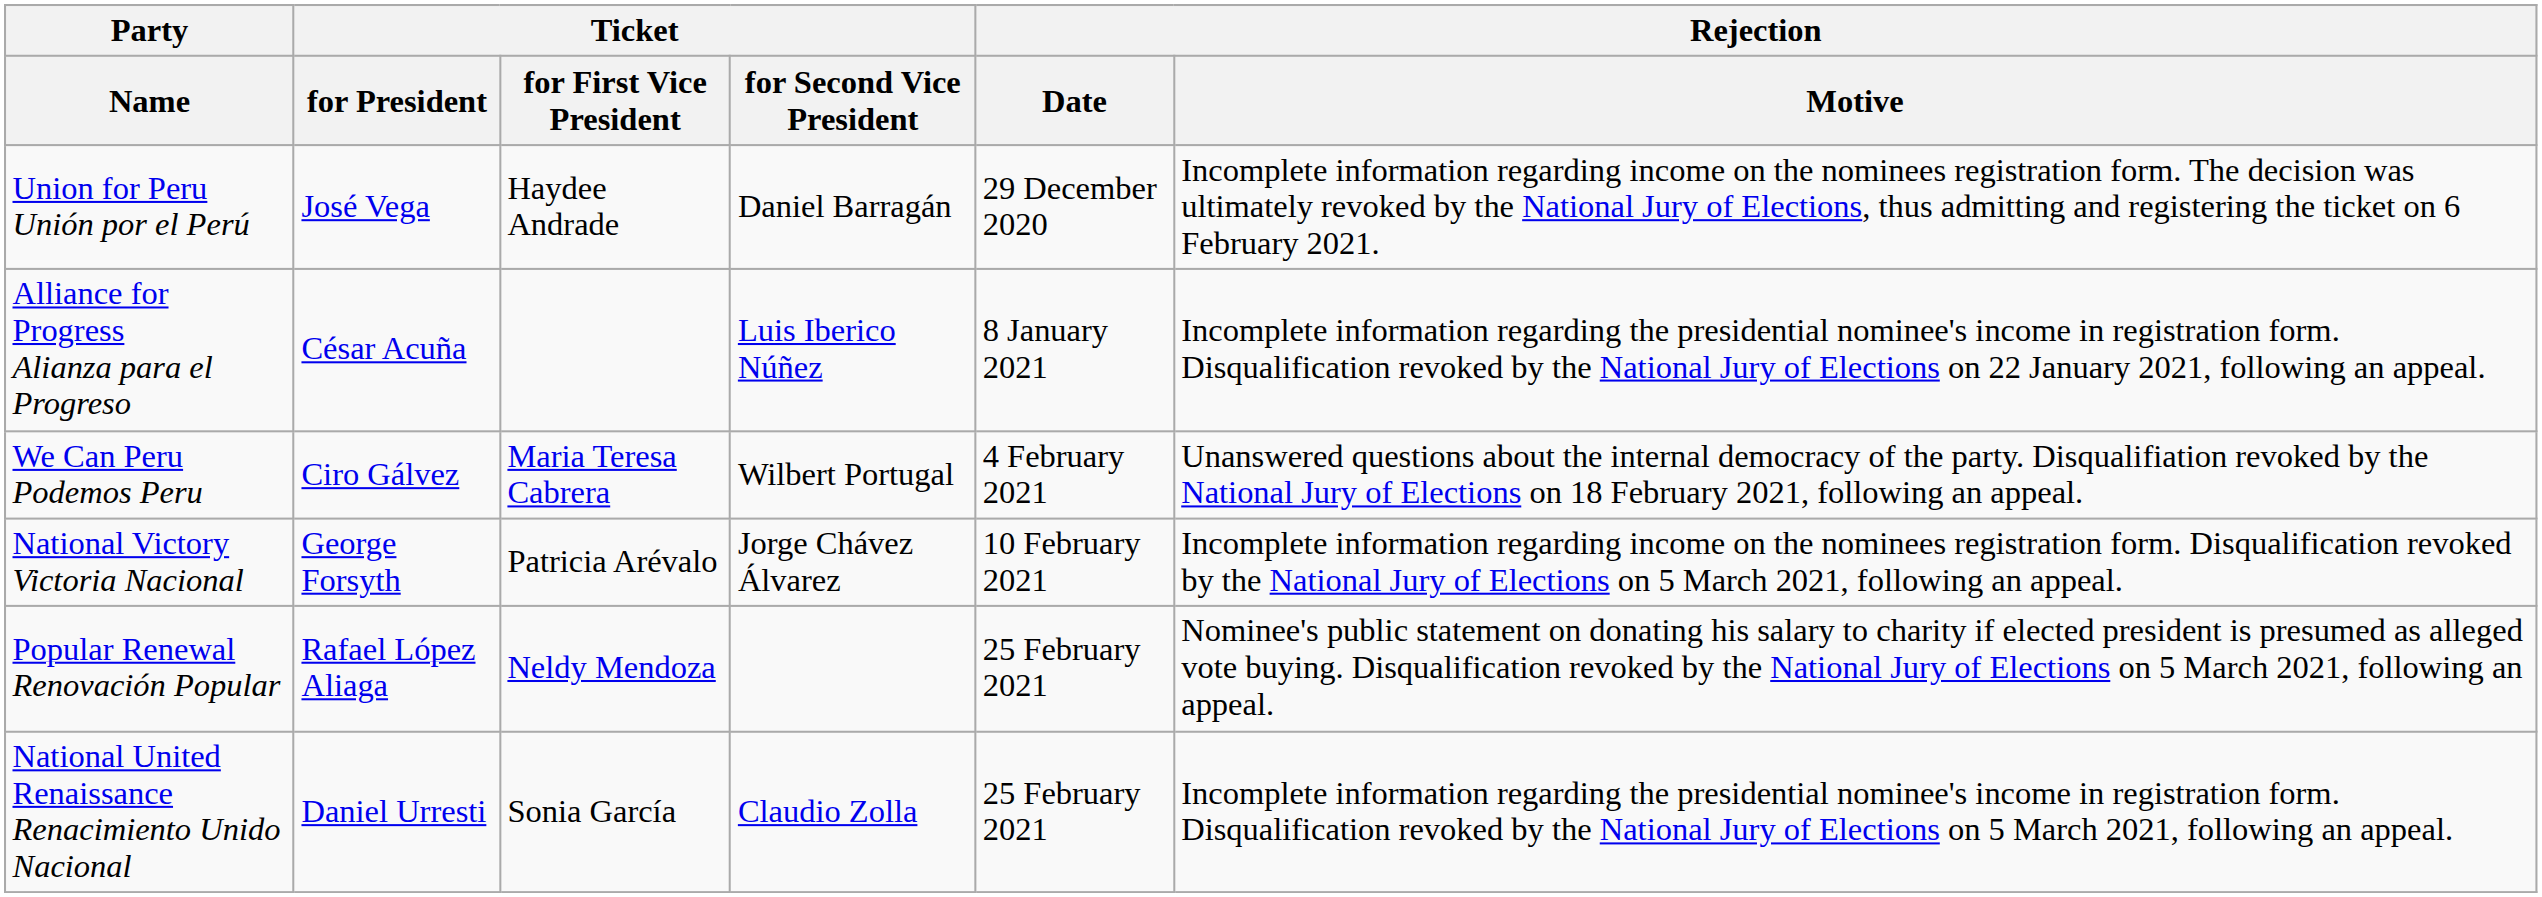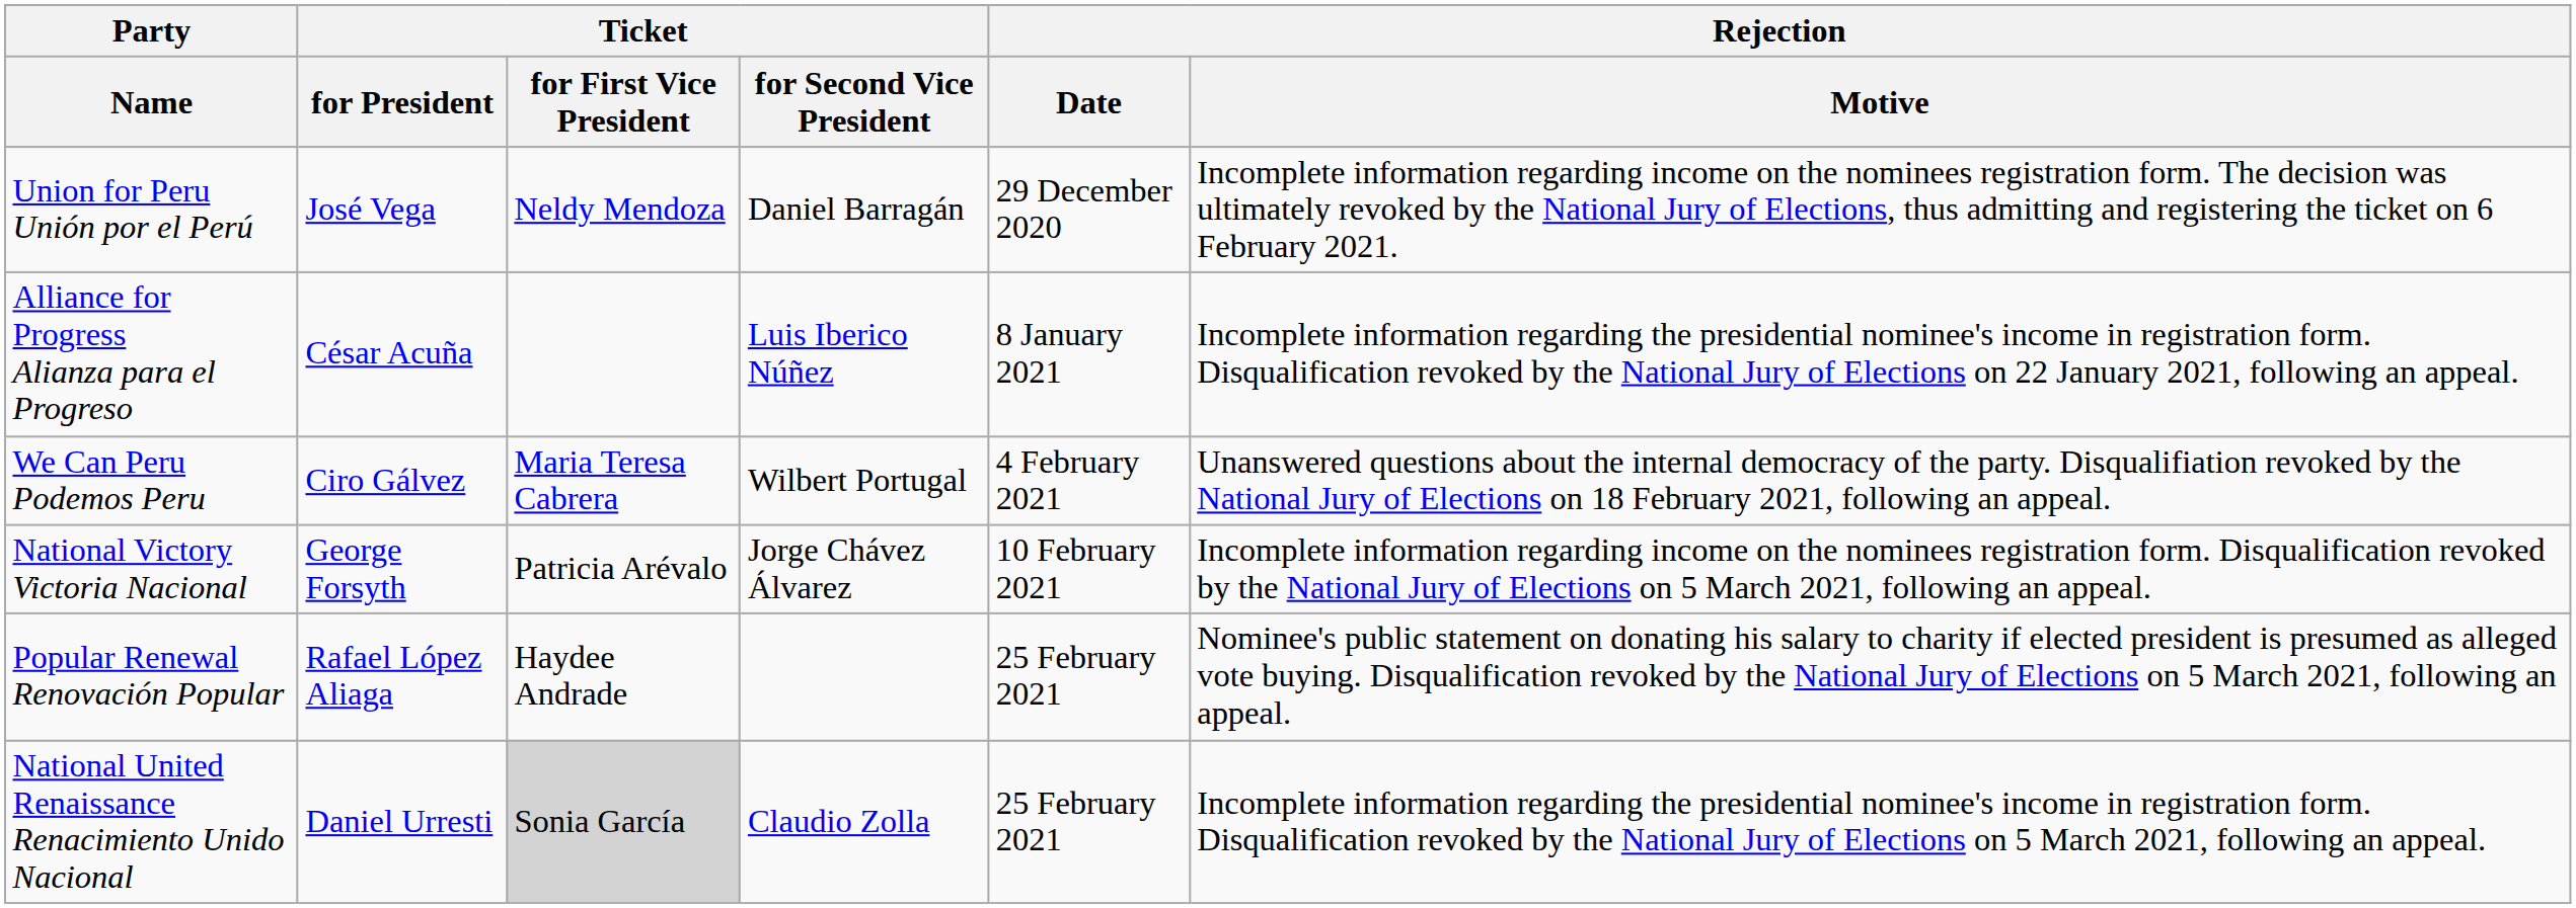Union for Peru Unión por el Perú | Ticket / for First Vice President: Haydee Andrade -> Neldy Mendoza
Popular Renewal Renovación Popular | Ticket / for First Vice President: Neldy Mendoza -> Haydee Andrade
National United Renaissance Renacimiento Unido Nacional | Ticket / for First Vice President: no background -> lightgrey background
